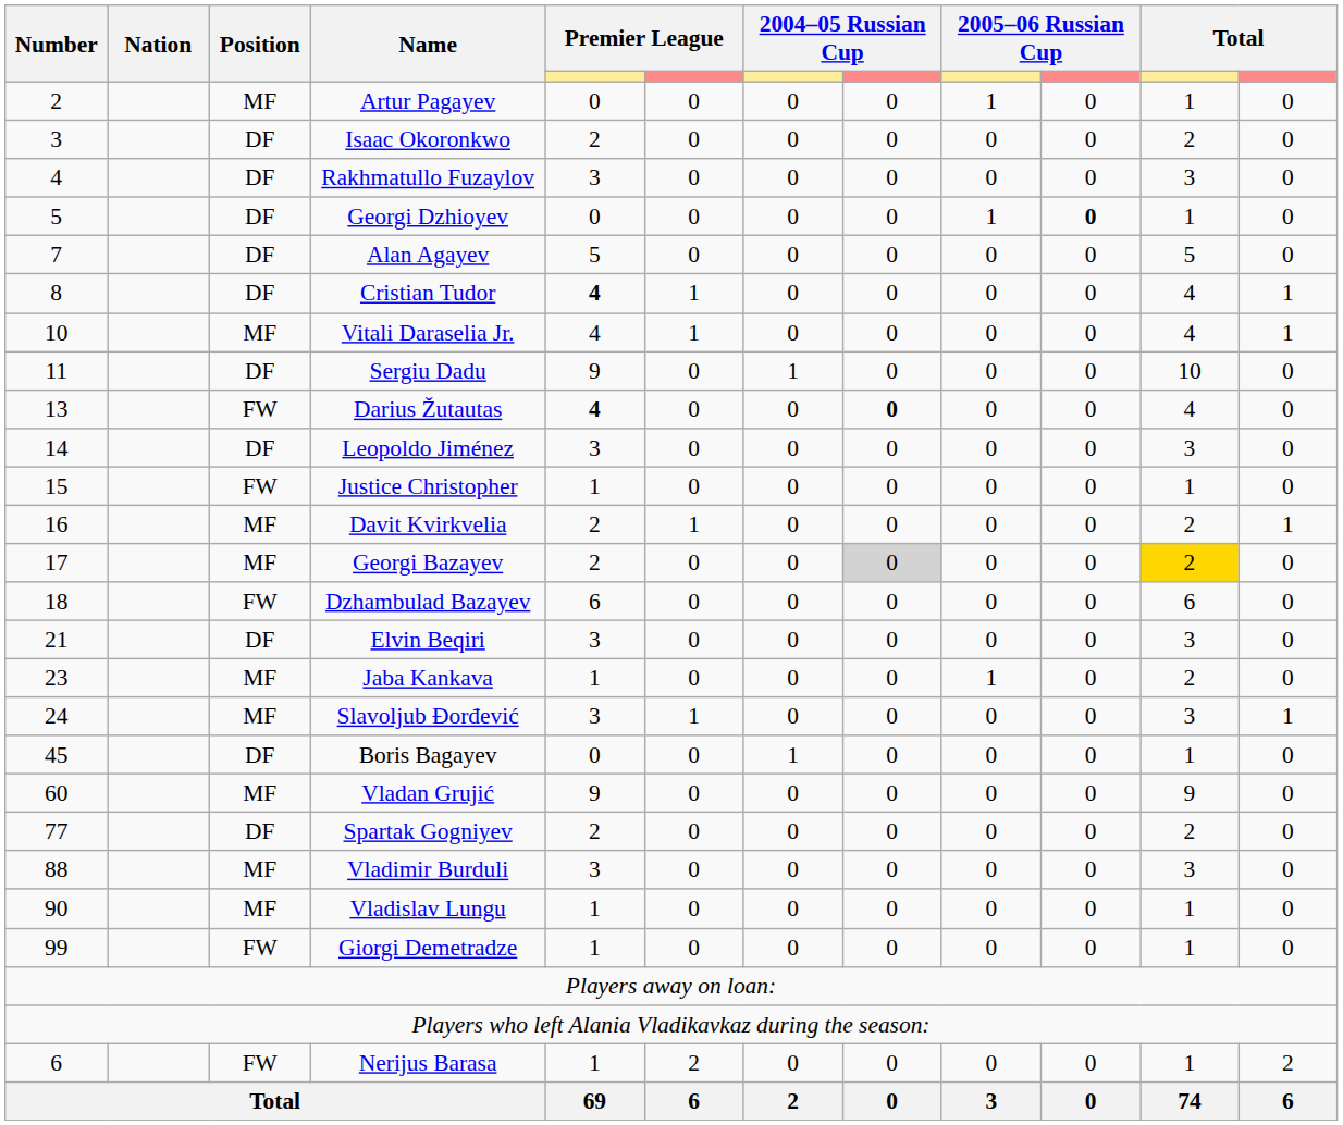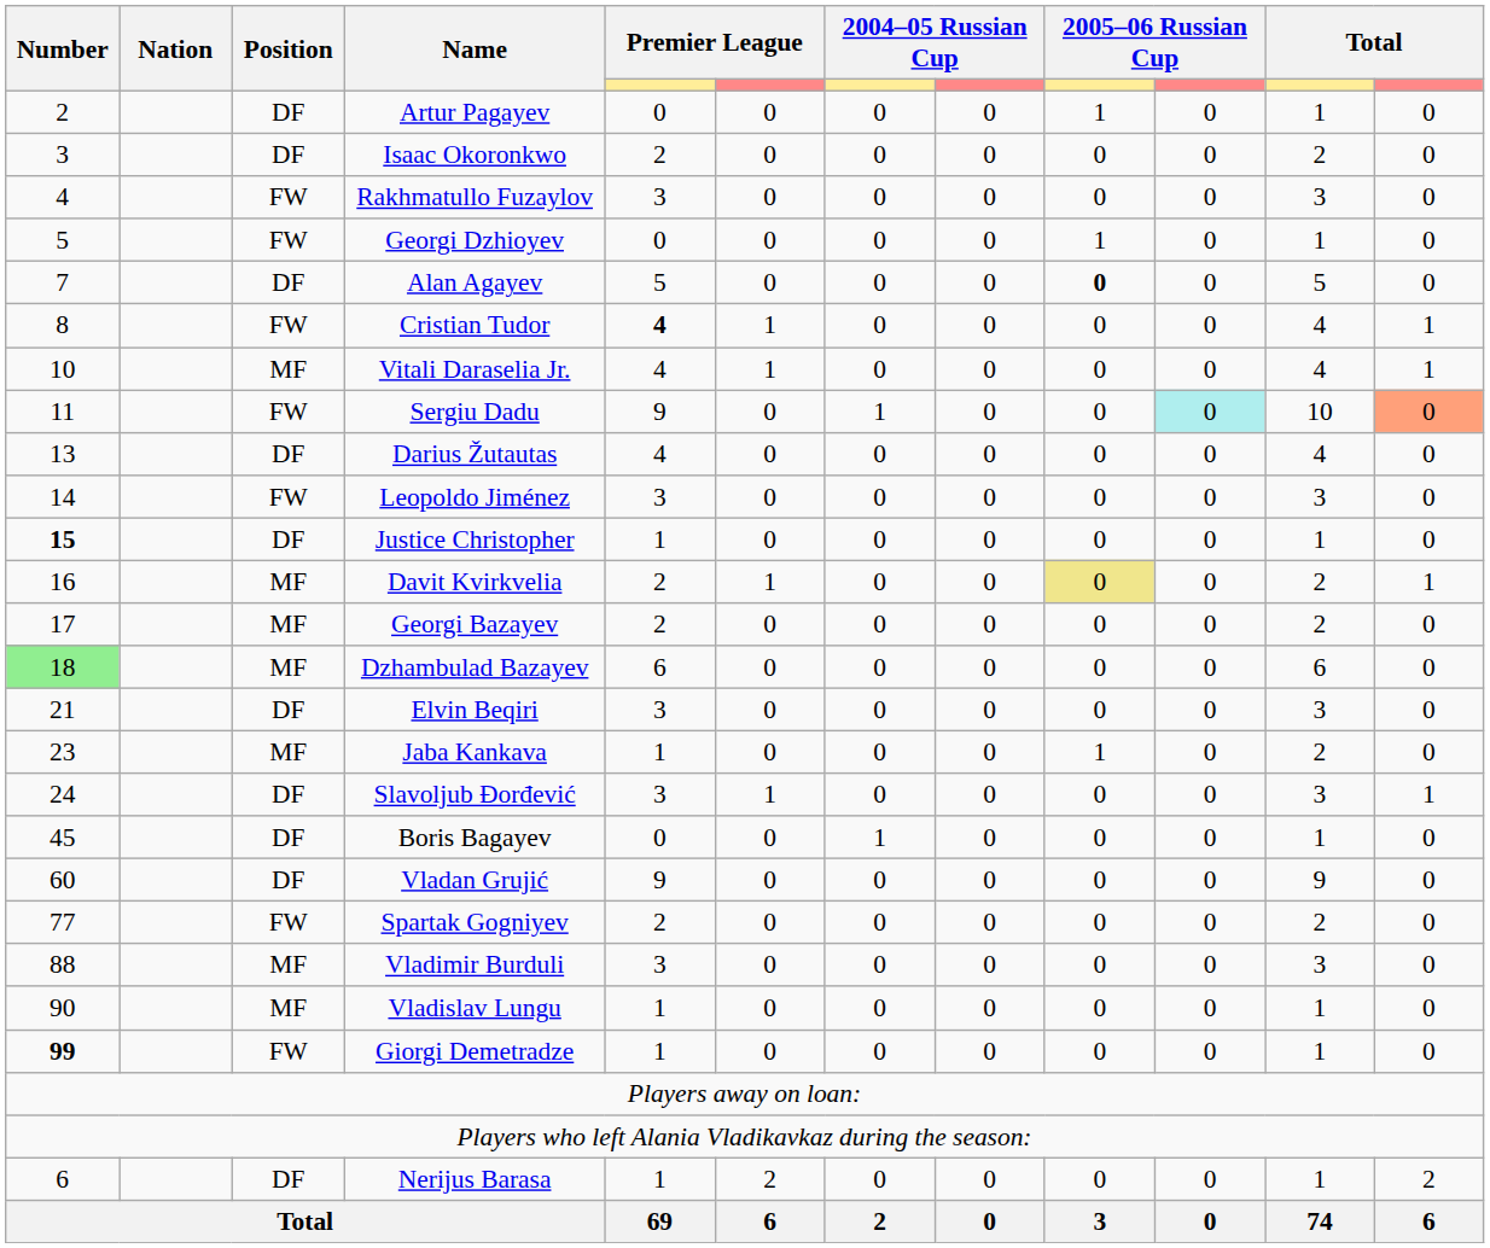Artur Pagayev | Position: MF -> DF
Rakhmatullo Fuzaylov | Position: DF -> FW
Georgi Dzhioyev | Position: DF -> FW
Georgi Dzhioyev | column 10: bold -> normal
Alan Agayev | column 9: normal -> bold
Cristian Tudor | Position: DF -> FW
Sergiu Dadu | Position: DF -> FW
Sergiu Dadu | column 10: no background -> paleturquoise background
Sergiu Dadu | column 12: no background -> lightsalmon background
Darius Žutautas | Position: FW -> DF
Darius Žutautas | column 5: bold -> normal
Darius Žutautas | column 8: bold -> normal
Leopoldo Jiménez | Position: DF -> FW
Justice Christopher | Number: normal -> bold
Justice Christopher | Position: FW -> DF
Davit Kvirkvelia | column 9: no background -> khaki background
Georgi Bazayev | column 8: lightgrey background -> no background
Georgi Bazayev | column 11: gold background -> no background
Dzhambulad Bazayev | Number: no background -> lightgreen background
Dzhambulad Bazayev | Position: FW -> MF
Slavoljub Đorđević | Position: MF -> DF
Vladan Grujić | Position: MF -> DF
Spartak Gogniyev | Position: DF -> FW
Giorgi Demetradze | Number: normal -> bold
Nerijus Barasa | Position: FW -> DF
